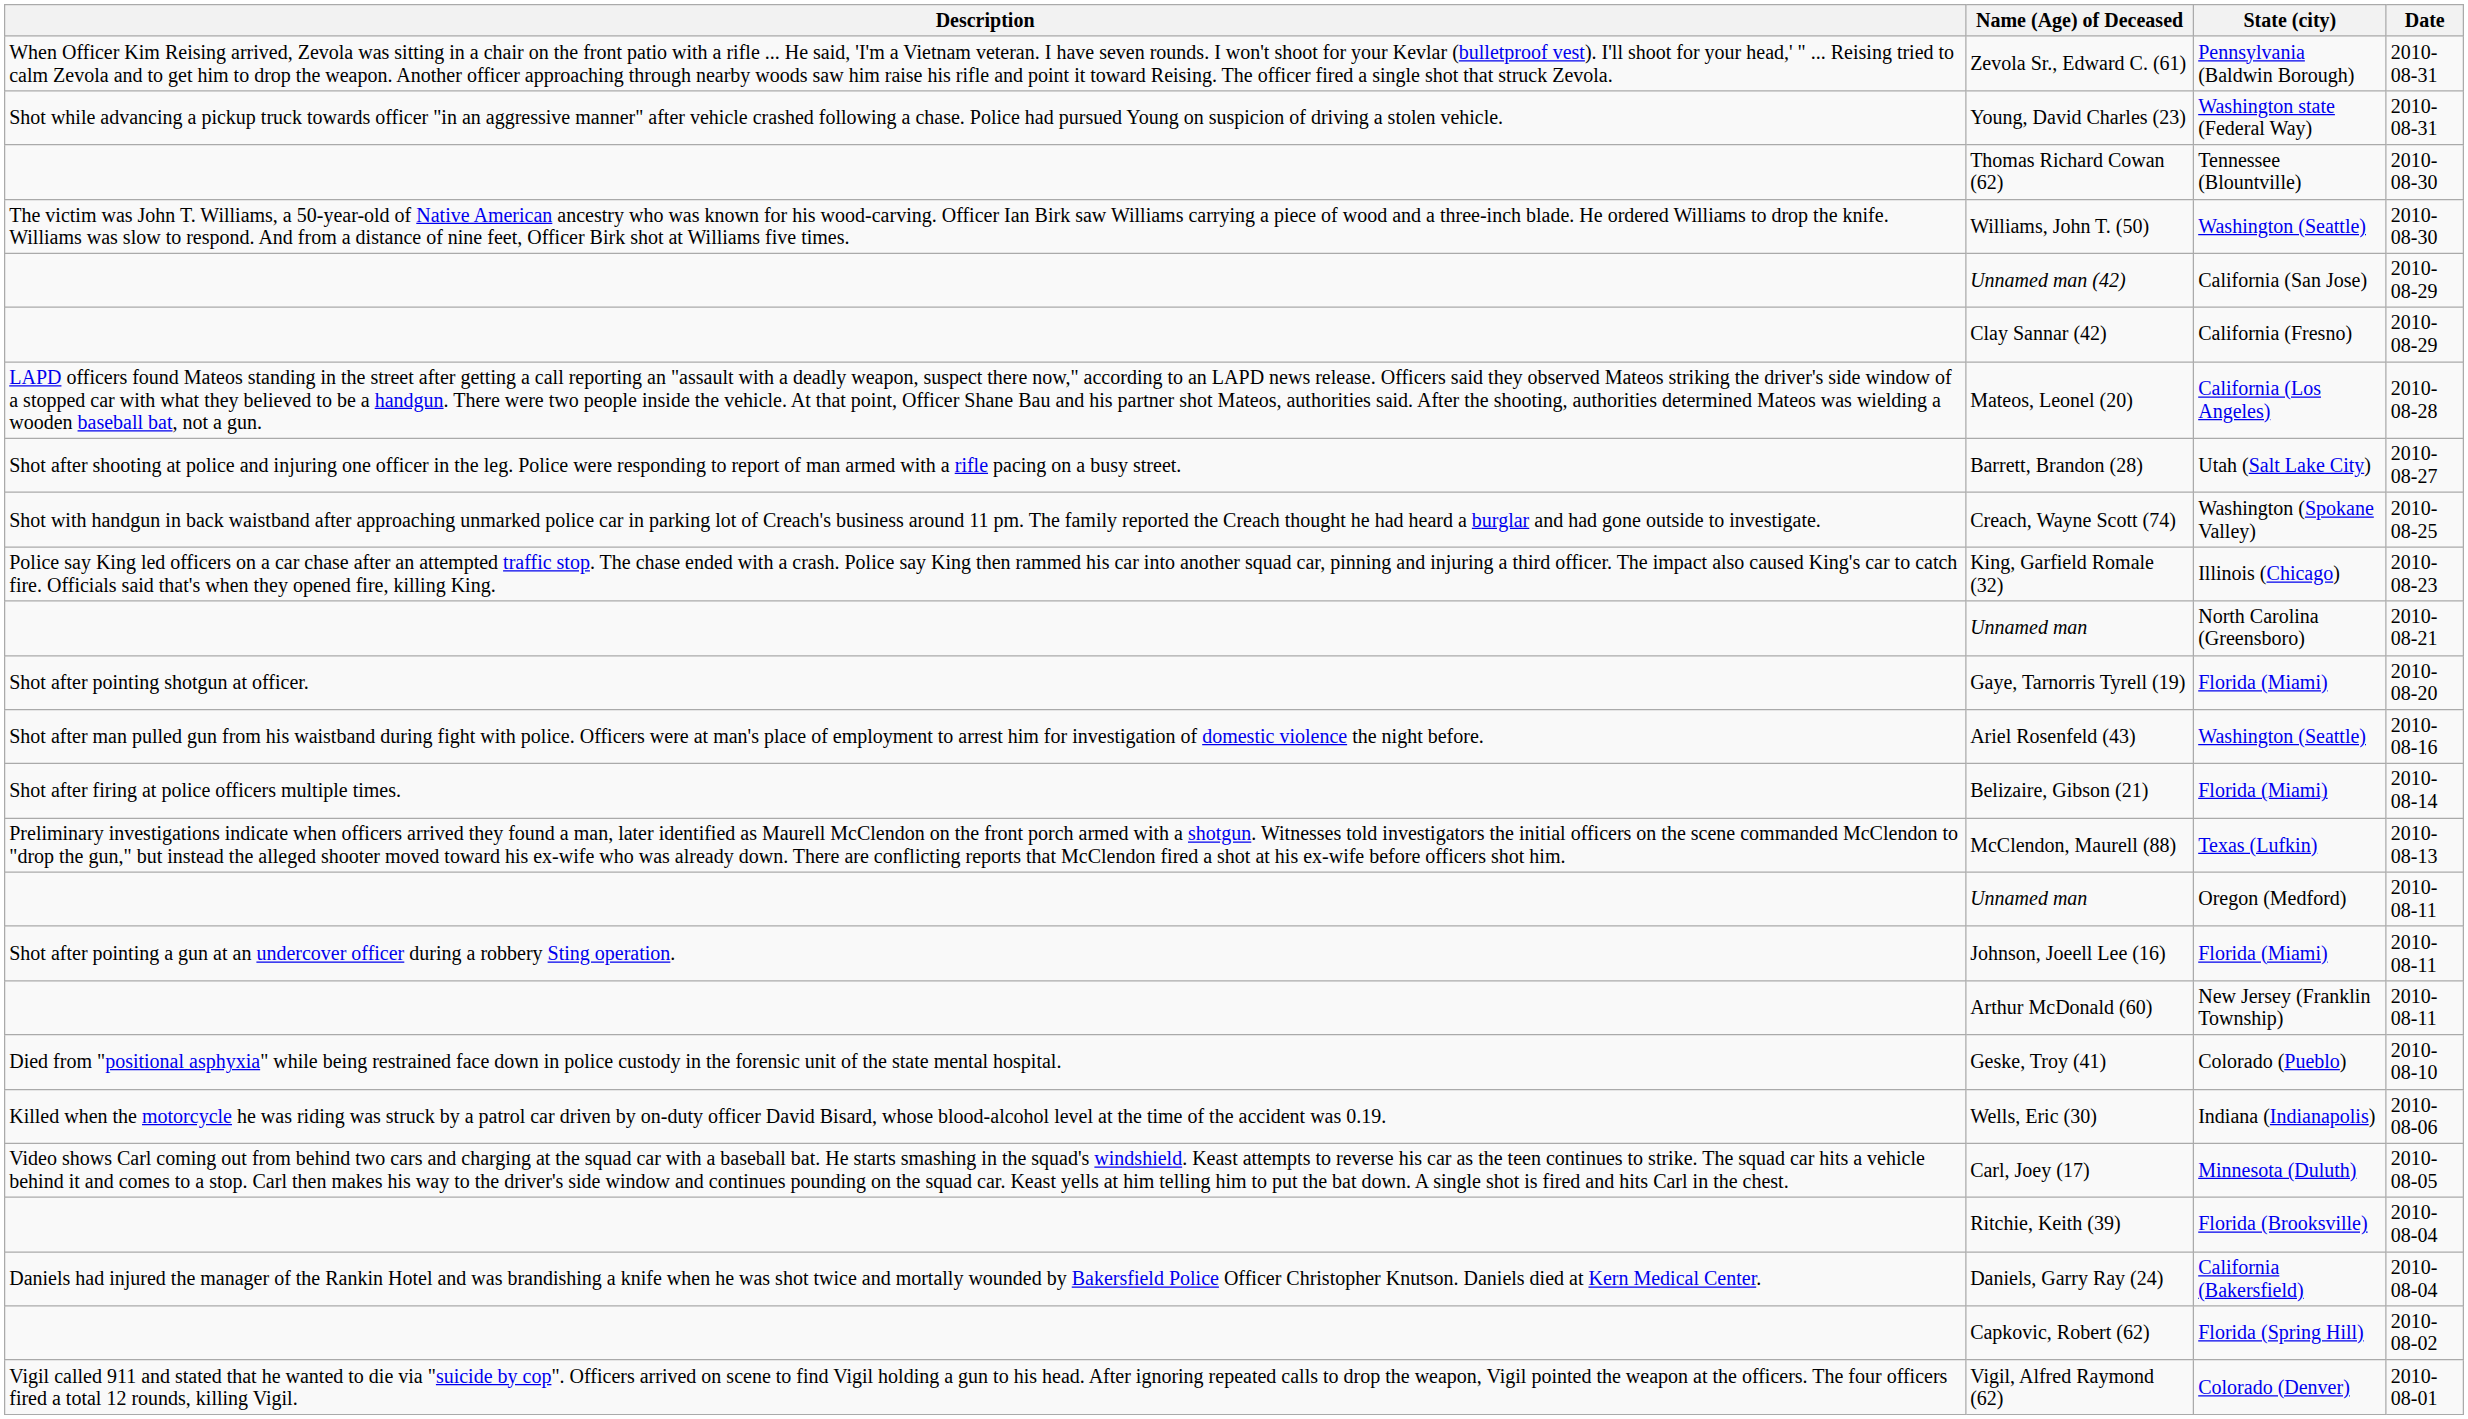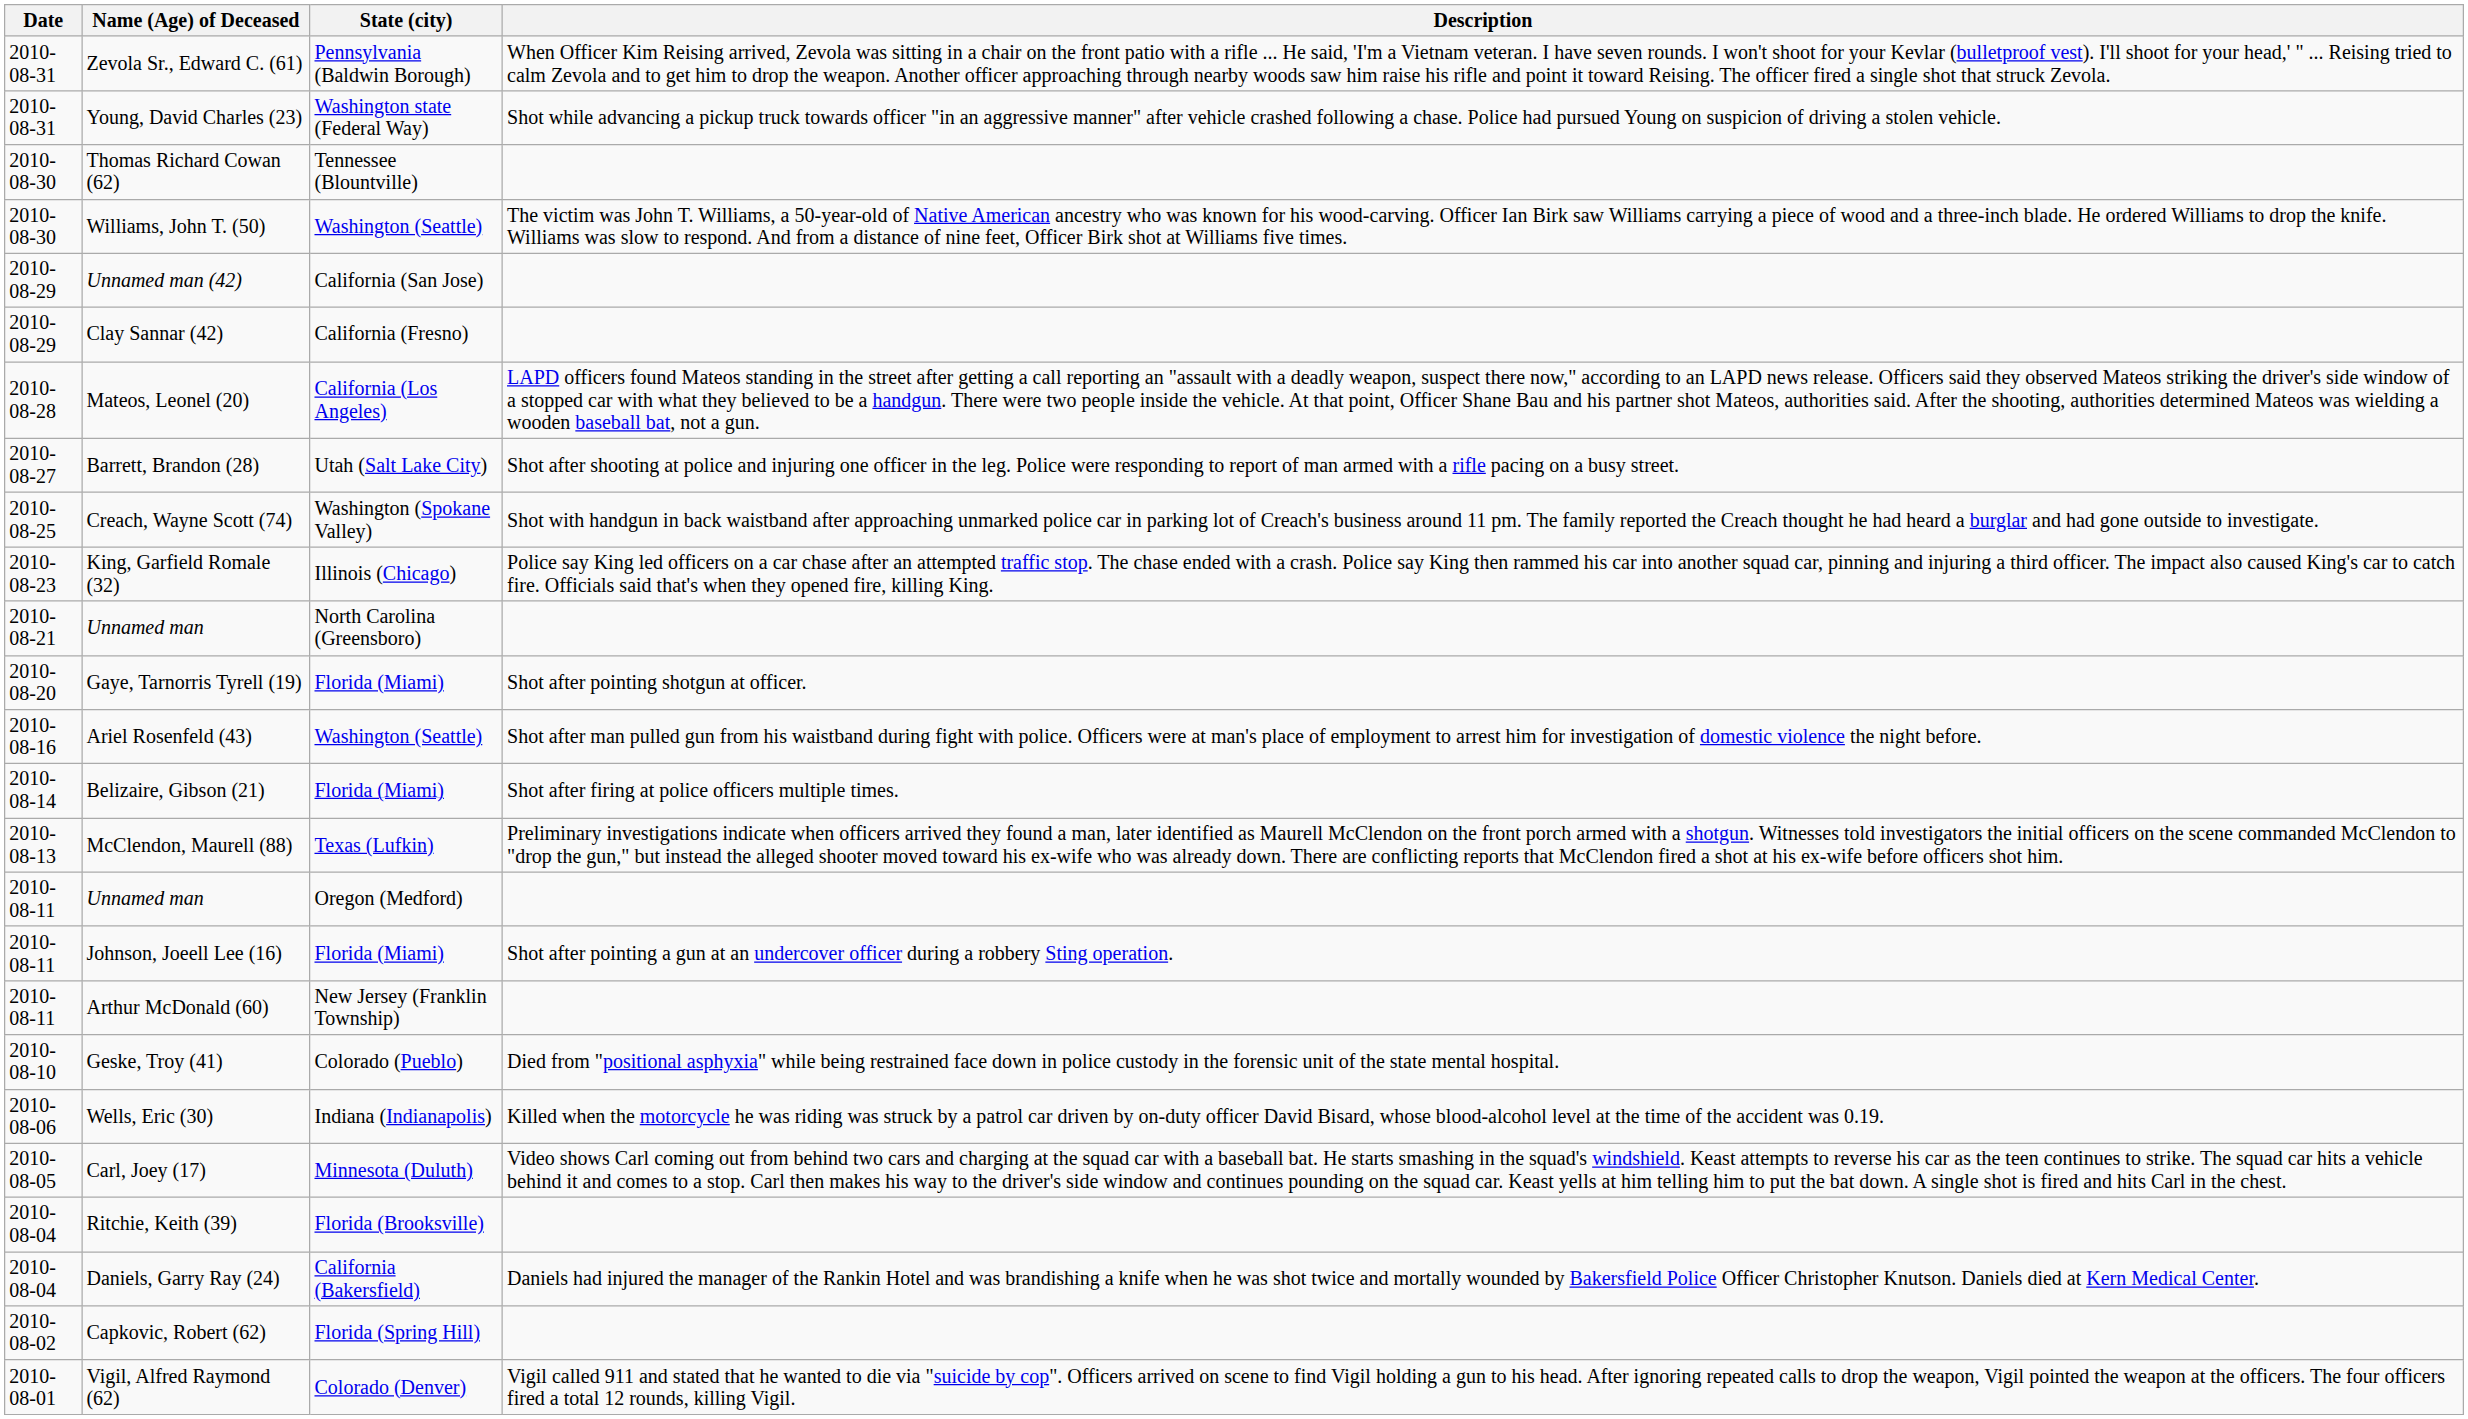columns swapped: Date <-> Description
